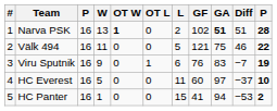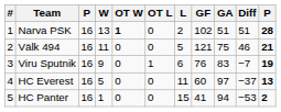Narva PSK | GA: bold -> normal
Välk 494 | column 11: 22 -> 21
HC Everest | column 11: 10 -> 13
